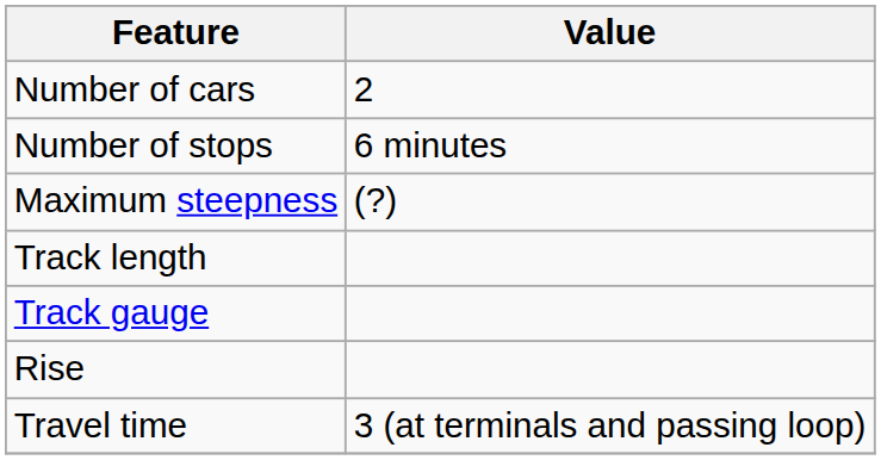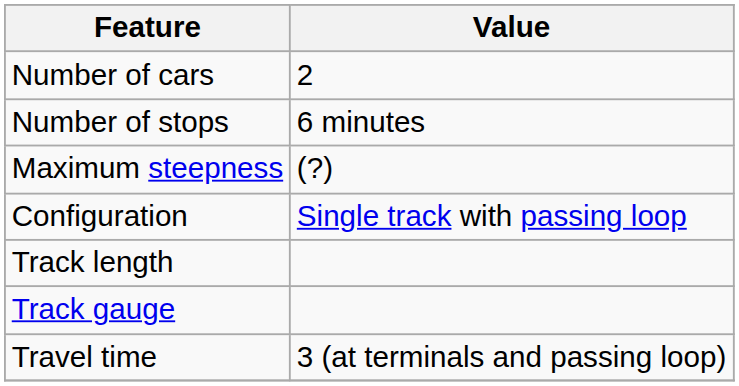+ row: Configuration | Single track with passing loop
- row: Rise
